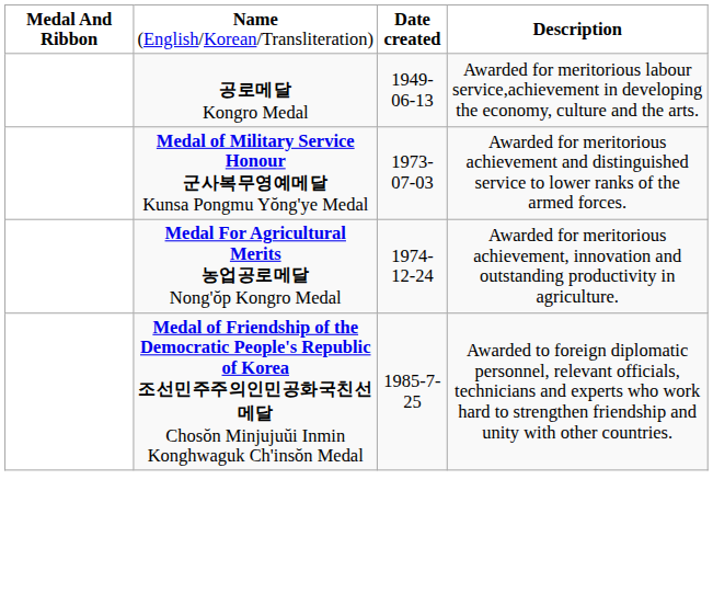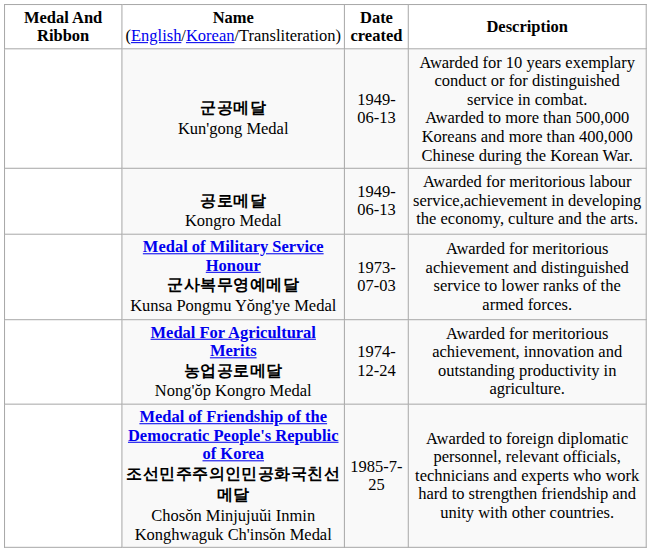+ row: 군공메달 Kun'gong Medal | 1949-06-13 | Awarded for 10 years exemplary conduct or for distinguished service in combat. Awarded to more than 500,000 Koreans and more than 400,000 Chinese during the Korean War.
